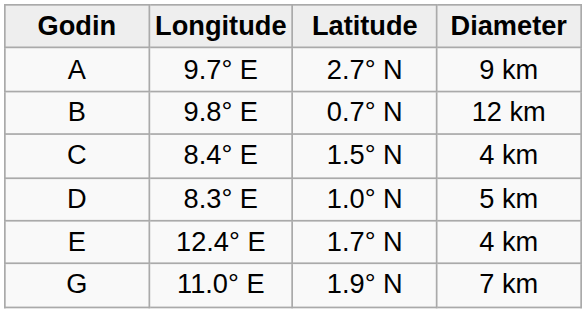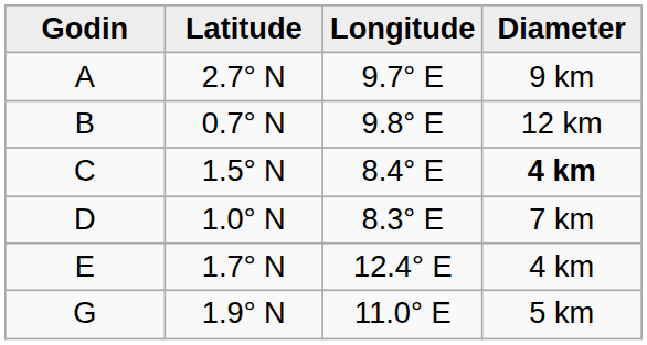columns swapped: Latitude <-> Longitude
C | Diameter: normal -> bold
D | Diameter: 5 km -> 7 km
G | Diameter: 7 km -> 5 km
